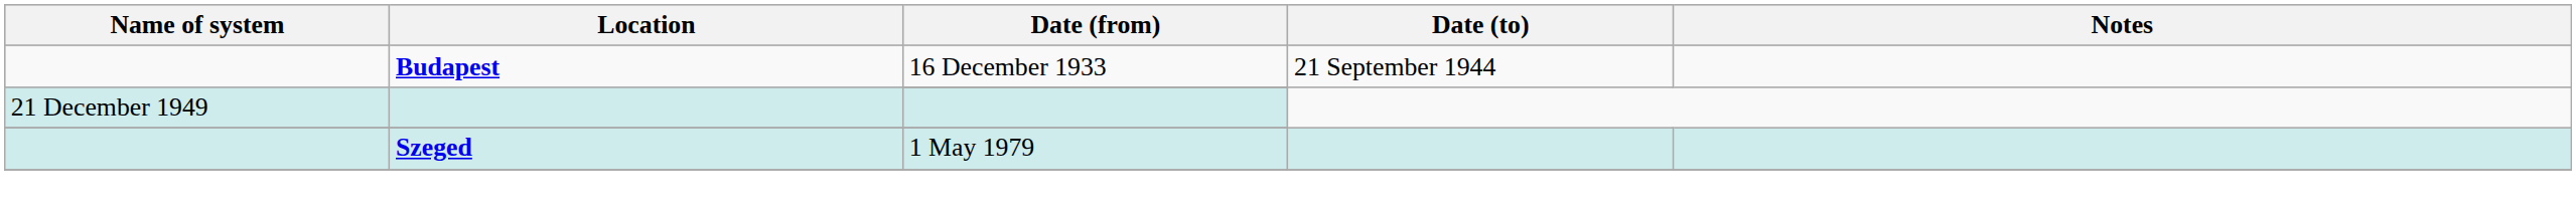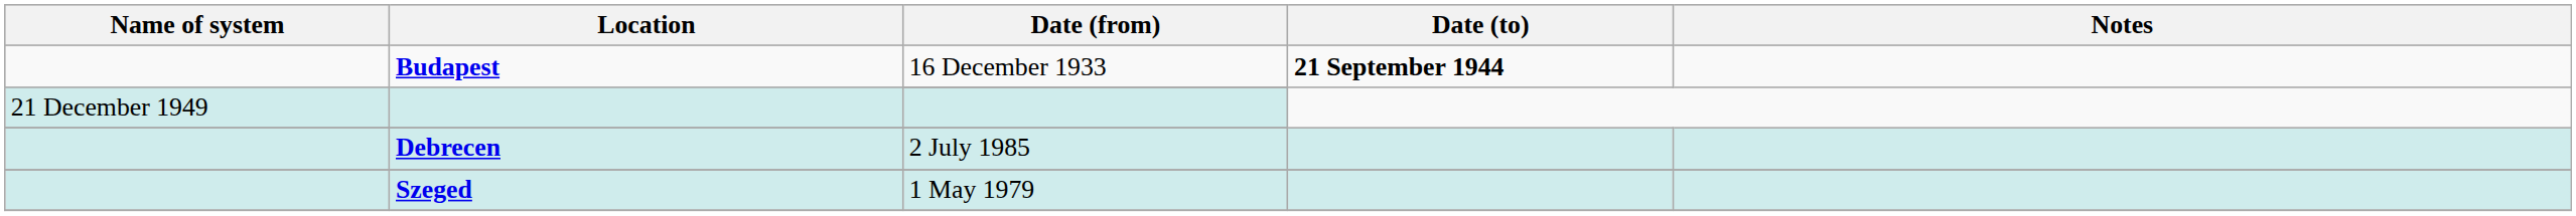Budapest / 16 December 1933 | Date (to): normal -> bold
+ row: Debrecen | 2 July 1985
